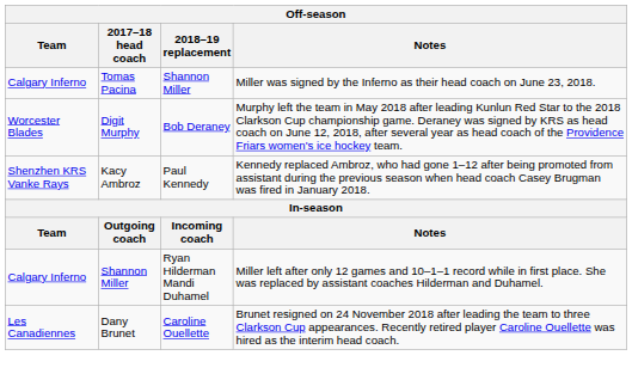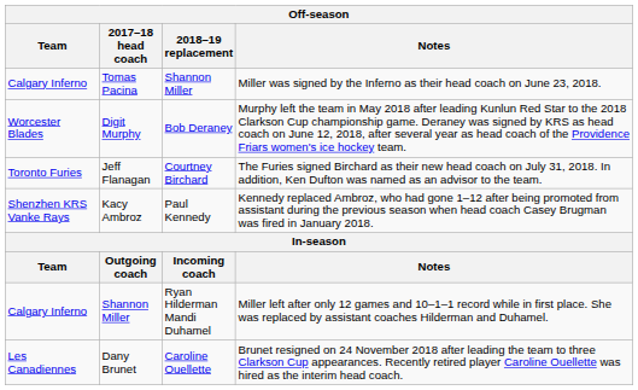+ row: Toronto Furies | Jeff Flanagan | Courtney Birchard | The Furies signed Birchard as their new head coach on July 31, 2018. In addition, Ken Dufton was named as an advisor to the team.
